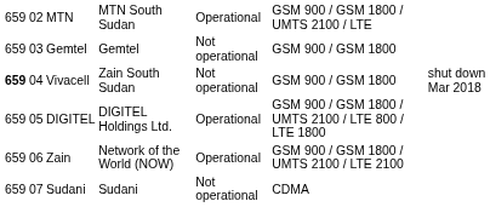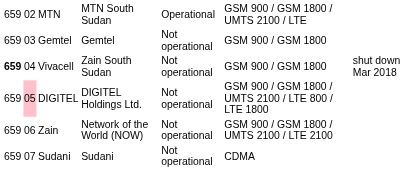DIGITEL | column 2: no background -> pink background
DIGITEL | column 5: Operational -> Not operational
Zain | column 5: Operational -> Not operational
